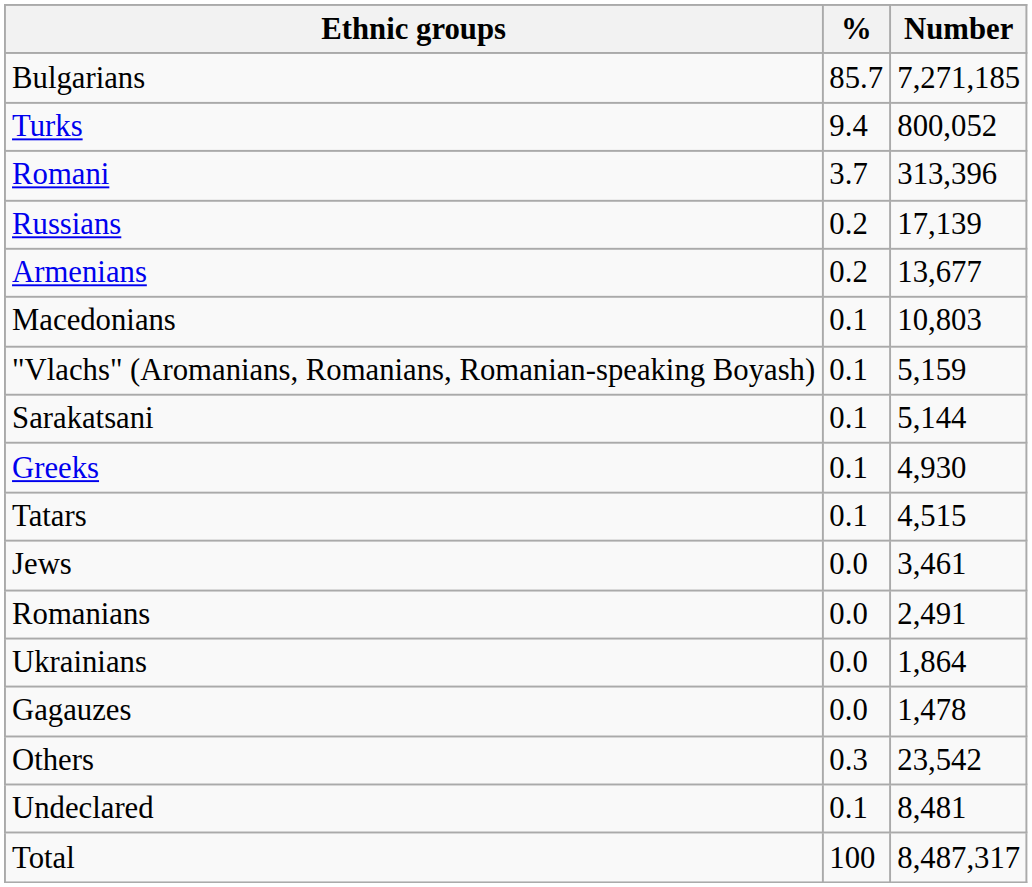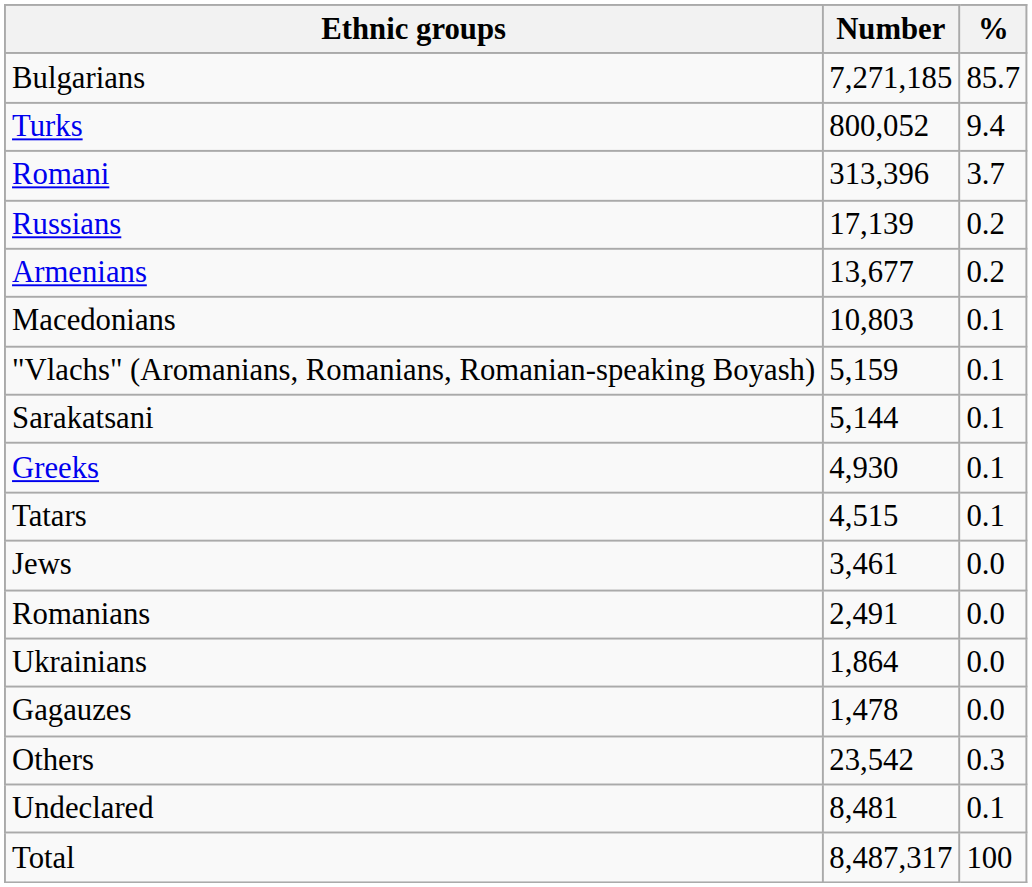columns swapped: Number <-> %
